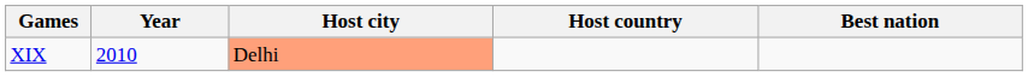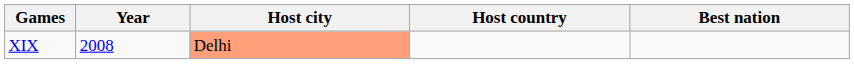XIX | Year: 2010 -> 2008
